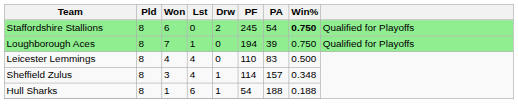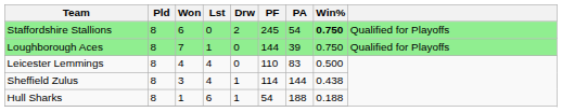Loughborough Aces | PF: 194 -> 144
Sheffield Zulus | PA: 157 -> 144
Sheffield Zulus | Win%: 0.348 -> 0.438
